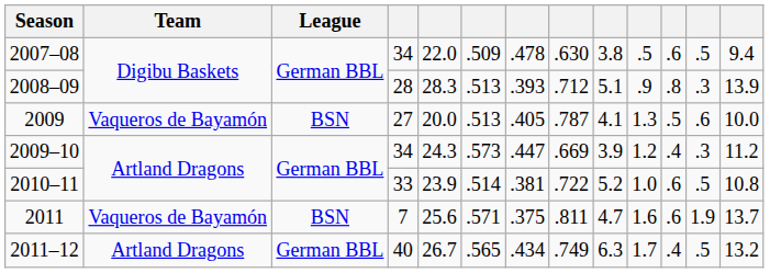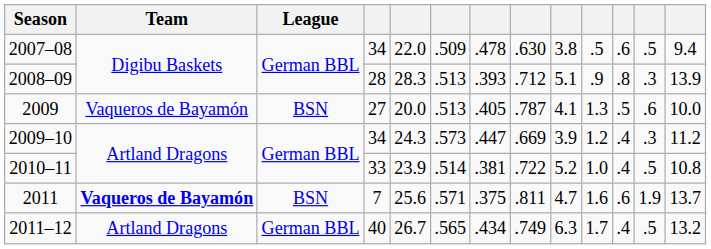2010–11 | column 11: .6 -> .4
2011 | Team: normal -> bold
